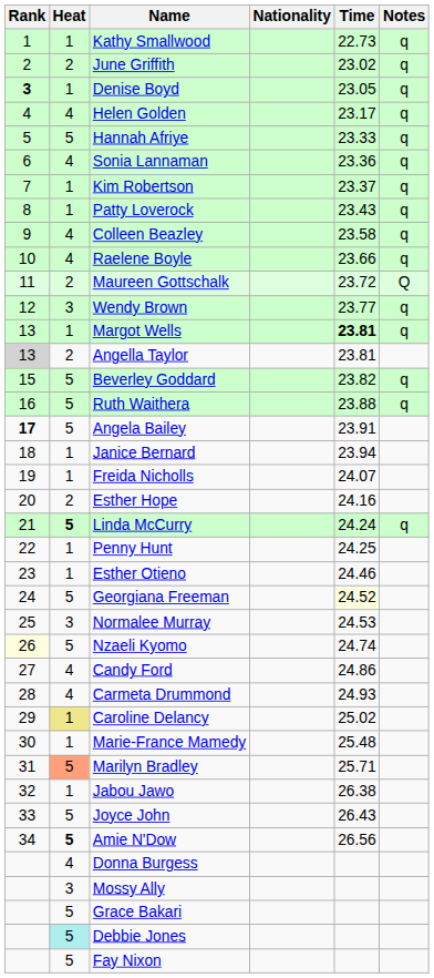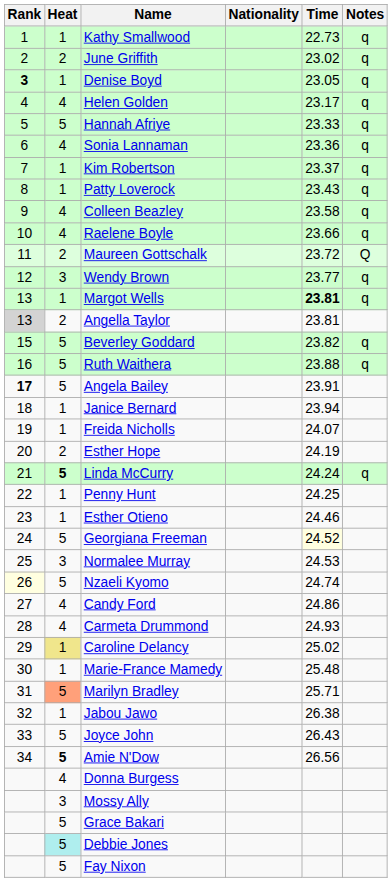Esther Hope | Time: 24.16 -> 24.19
